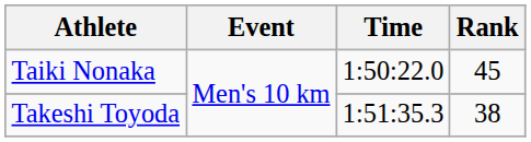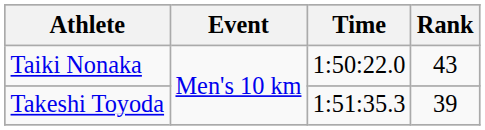Taiki Nonaka | Rank: 45 -> 43
Takeshi Toyoda | Rank: 38 -> 39
